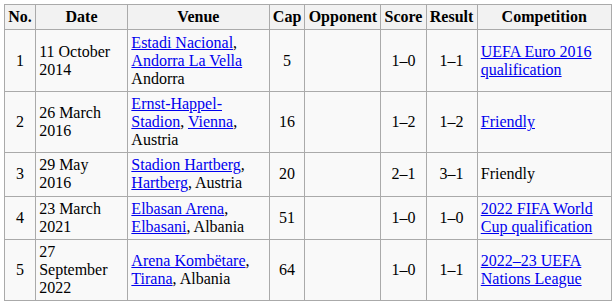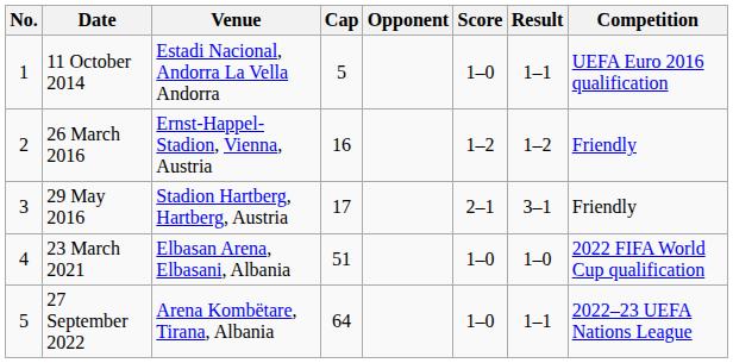29 May 2016 | Cap: 20 -> 17
